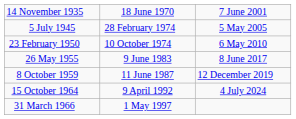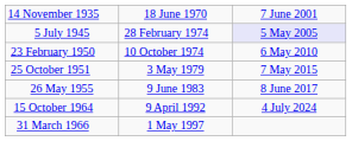5 July 1945 | column 3: no background -> lavender background
+ row: 25 October 1951 | 3 May 1979 | 7 May 2015
- row: 8 October 1959 | 11 June 1987 | 12 December 2019
